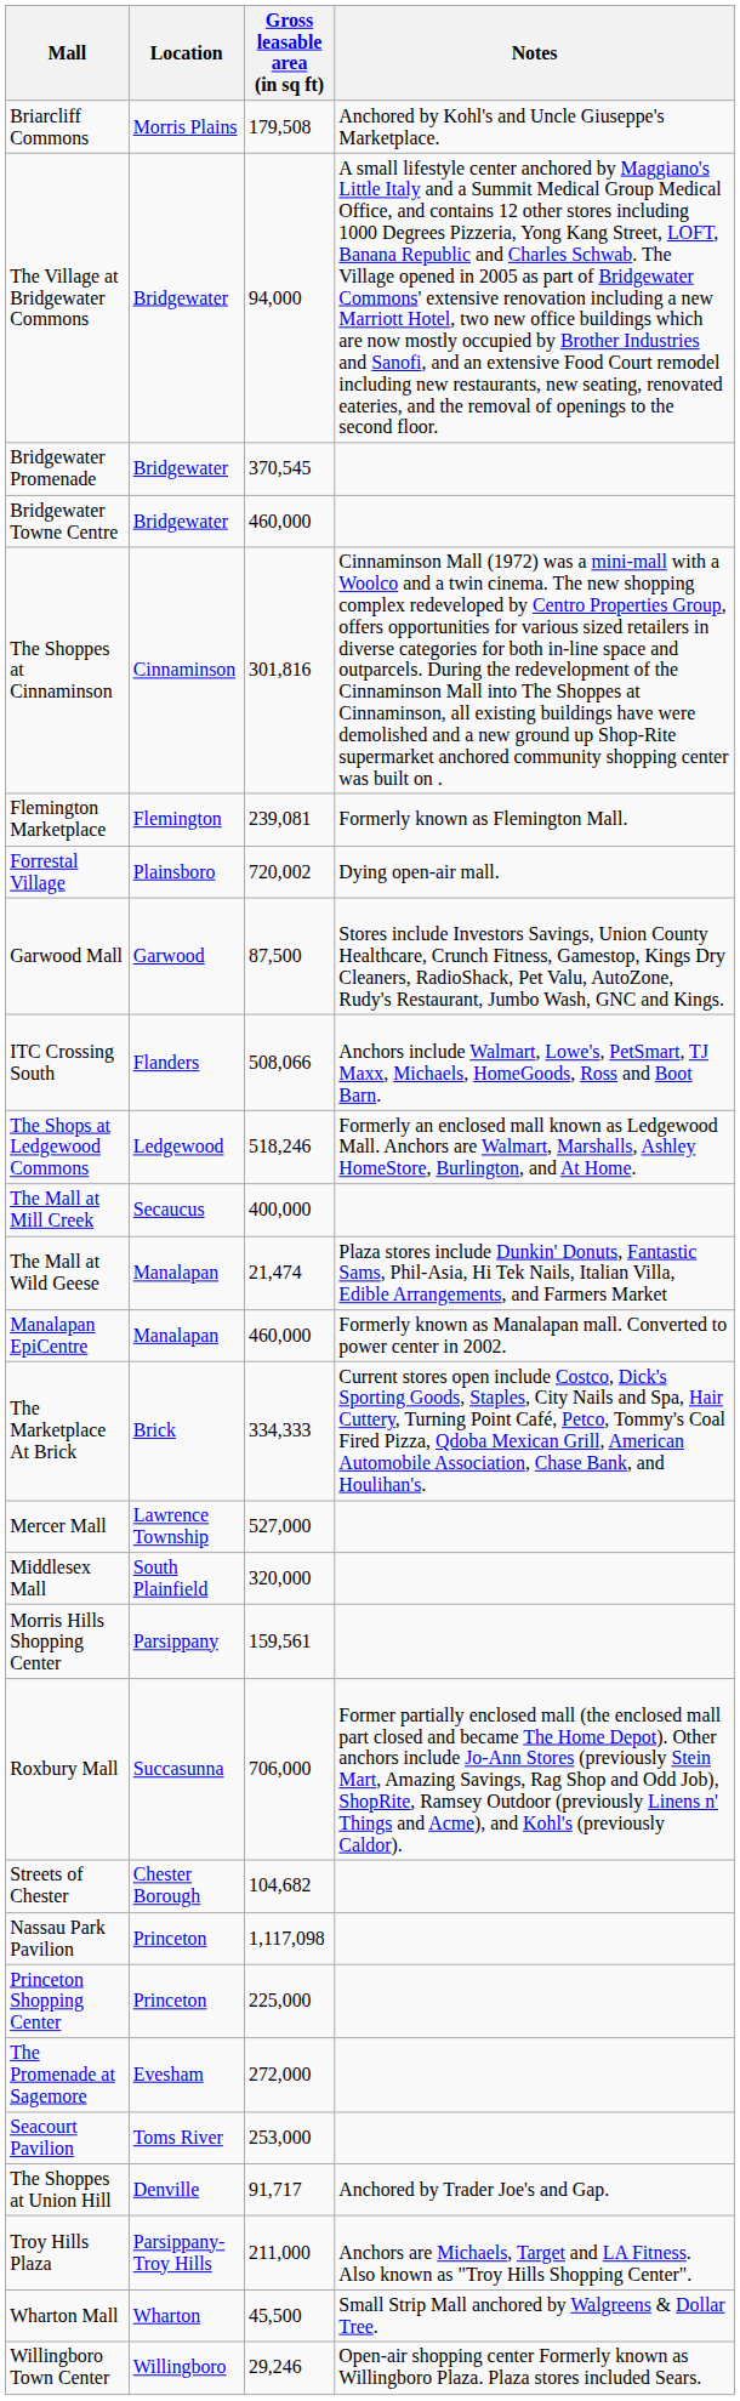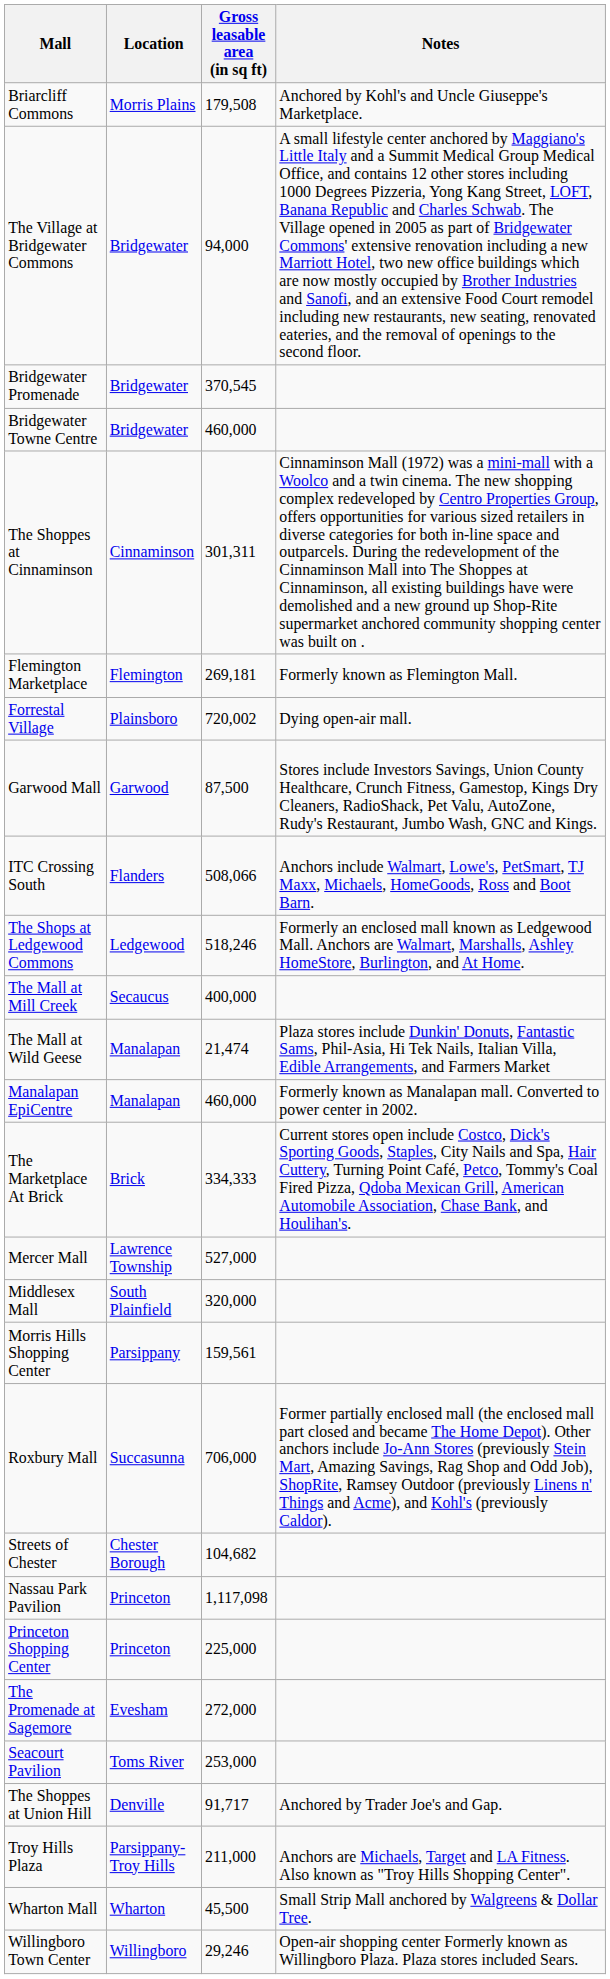The Shoppes at Cinnaminson | Gross leasable area (in sq ft): 301,816 -> 301,311
Flemington Marketplace | Gross leasable area (in sq ft): 239,081 -> 269,181
